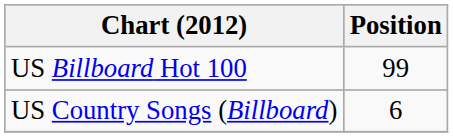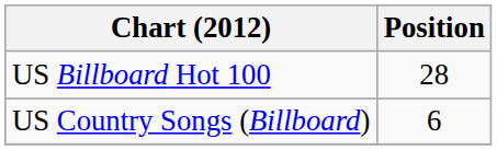US Billboard Hot 100 | Position: 99 -> 28
